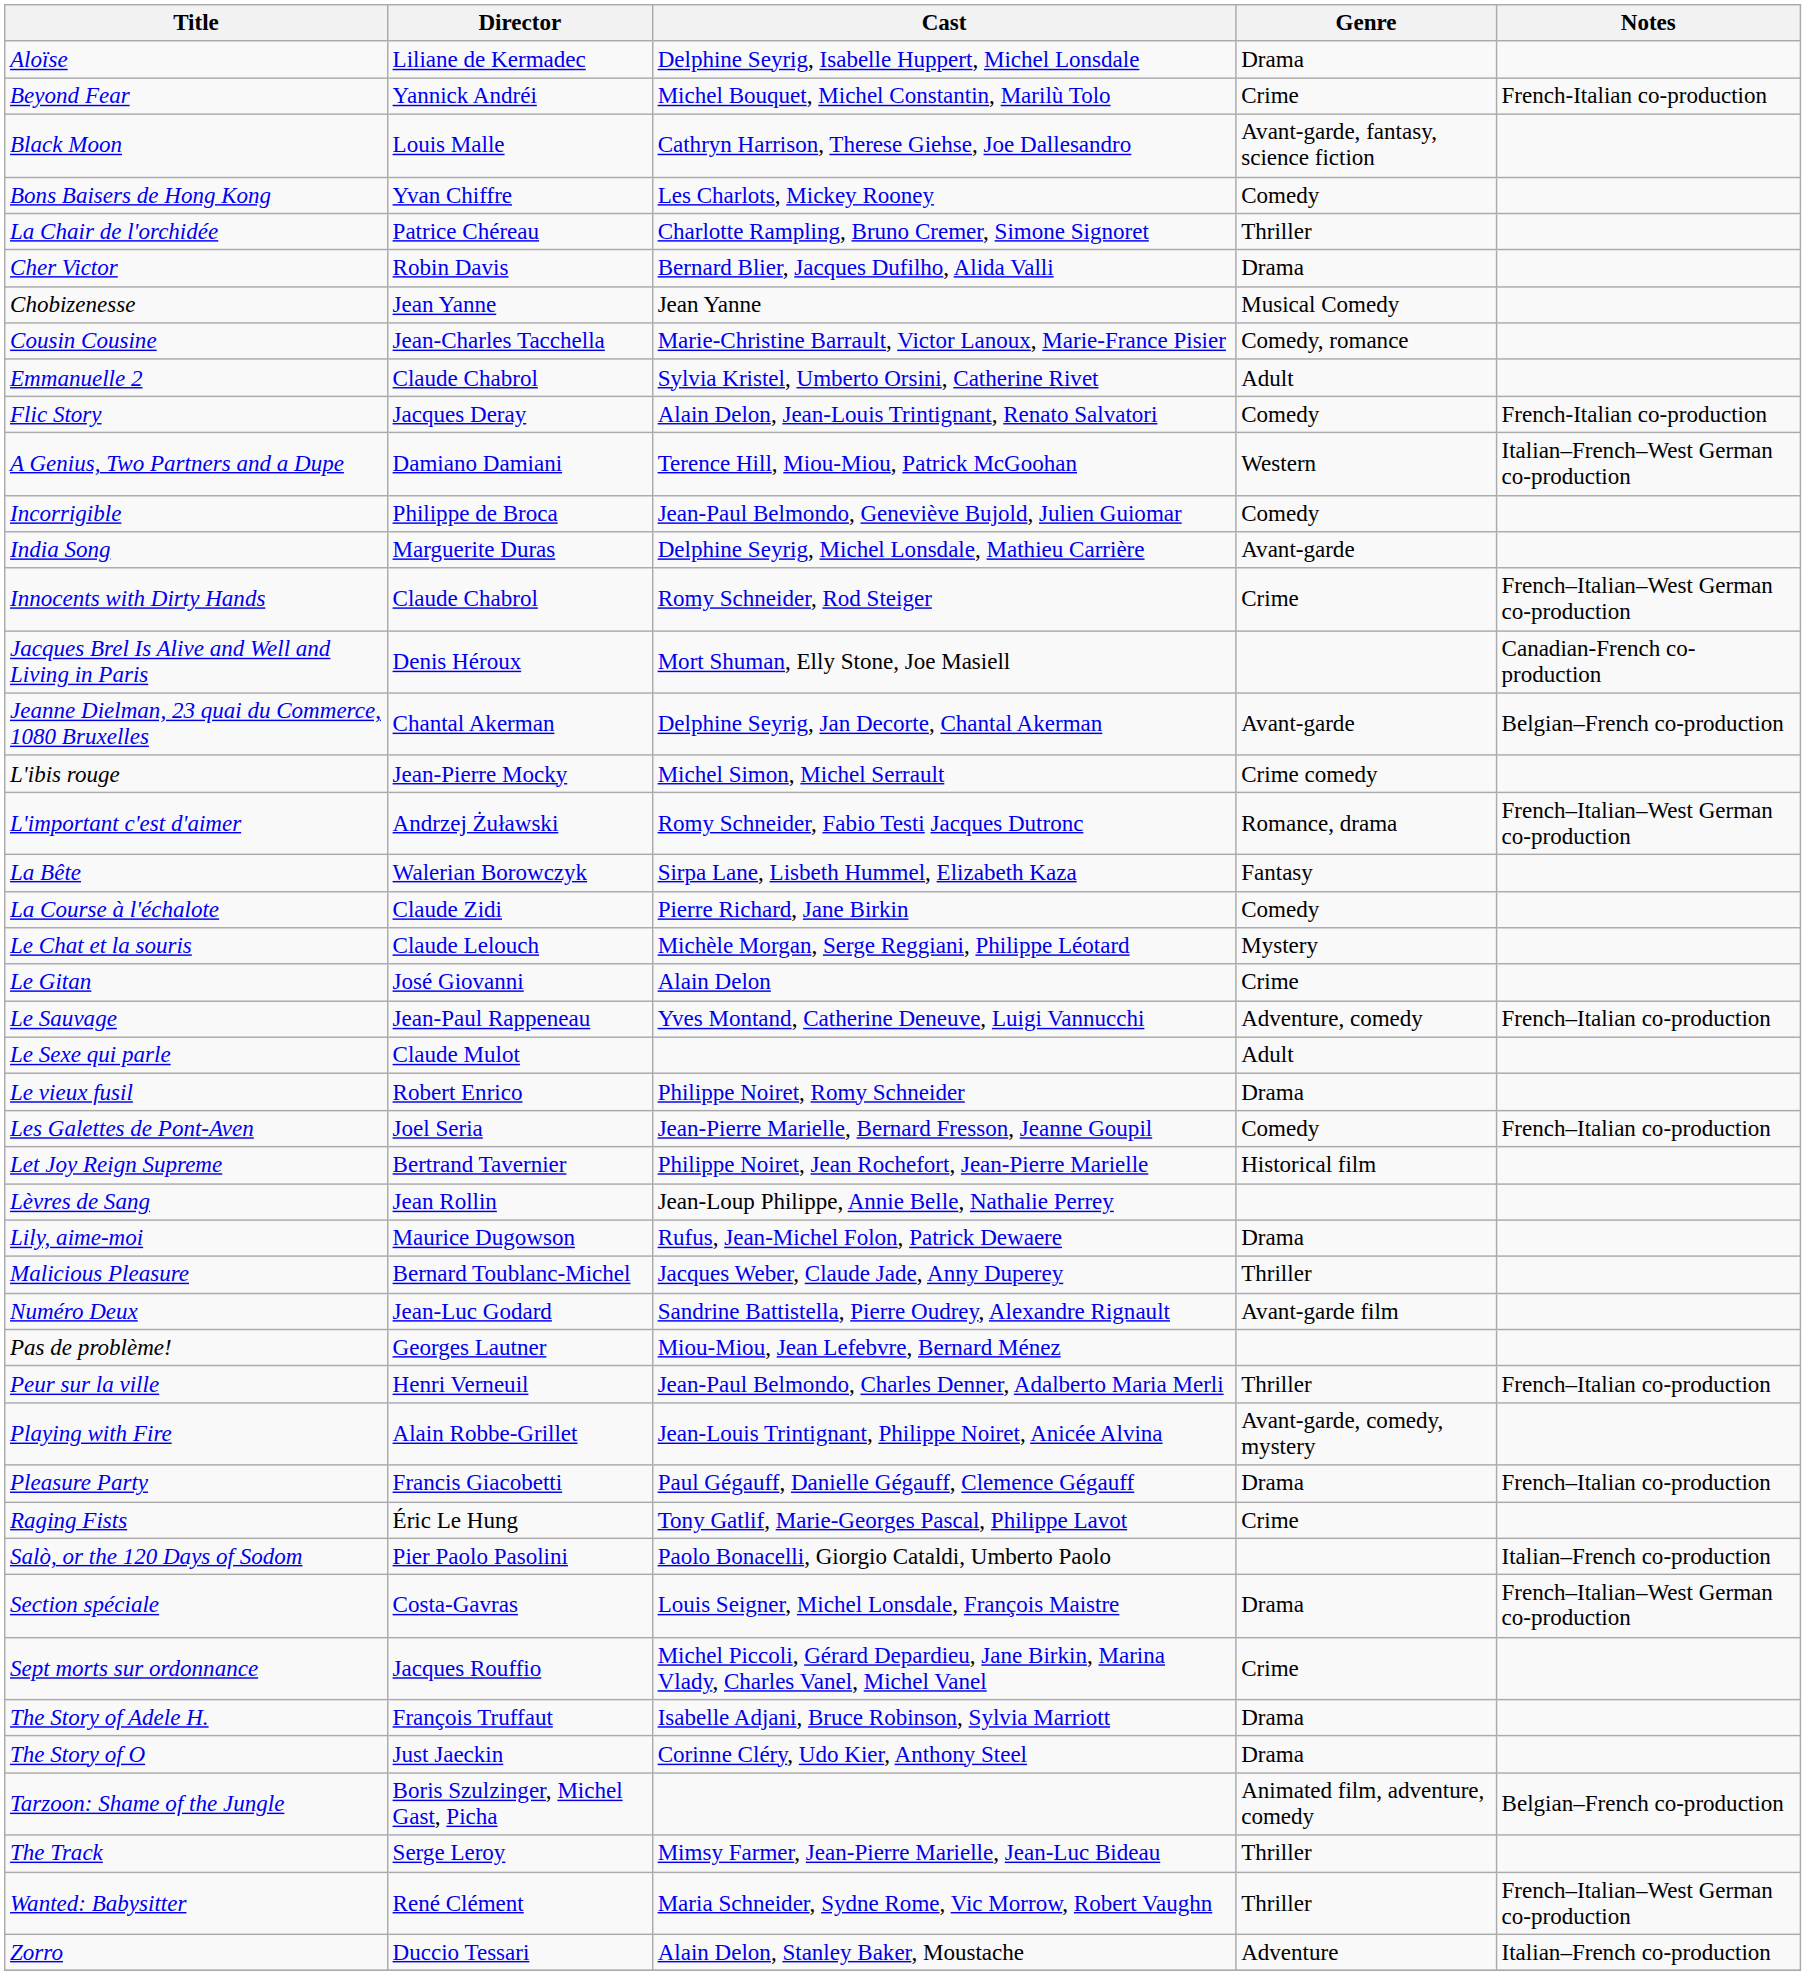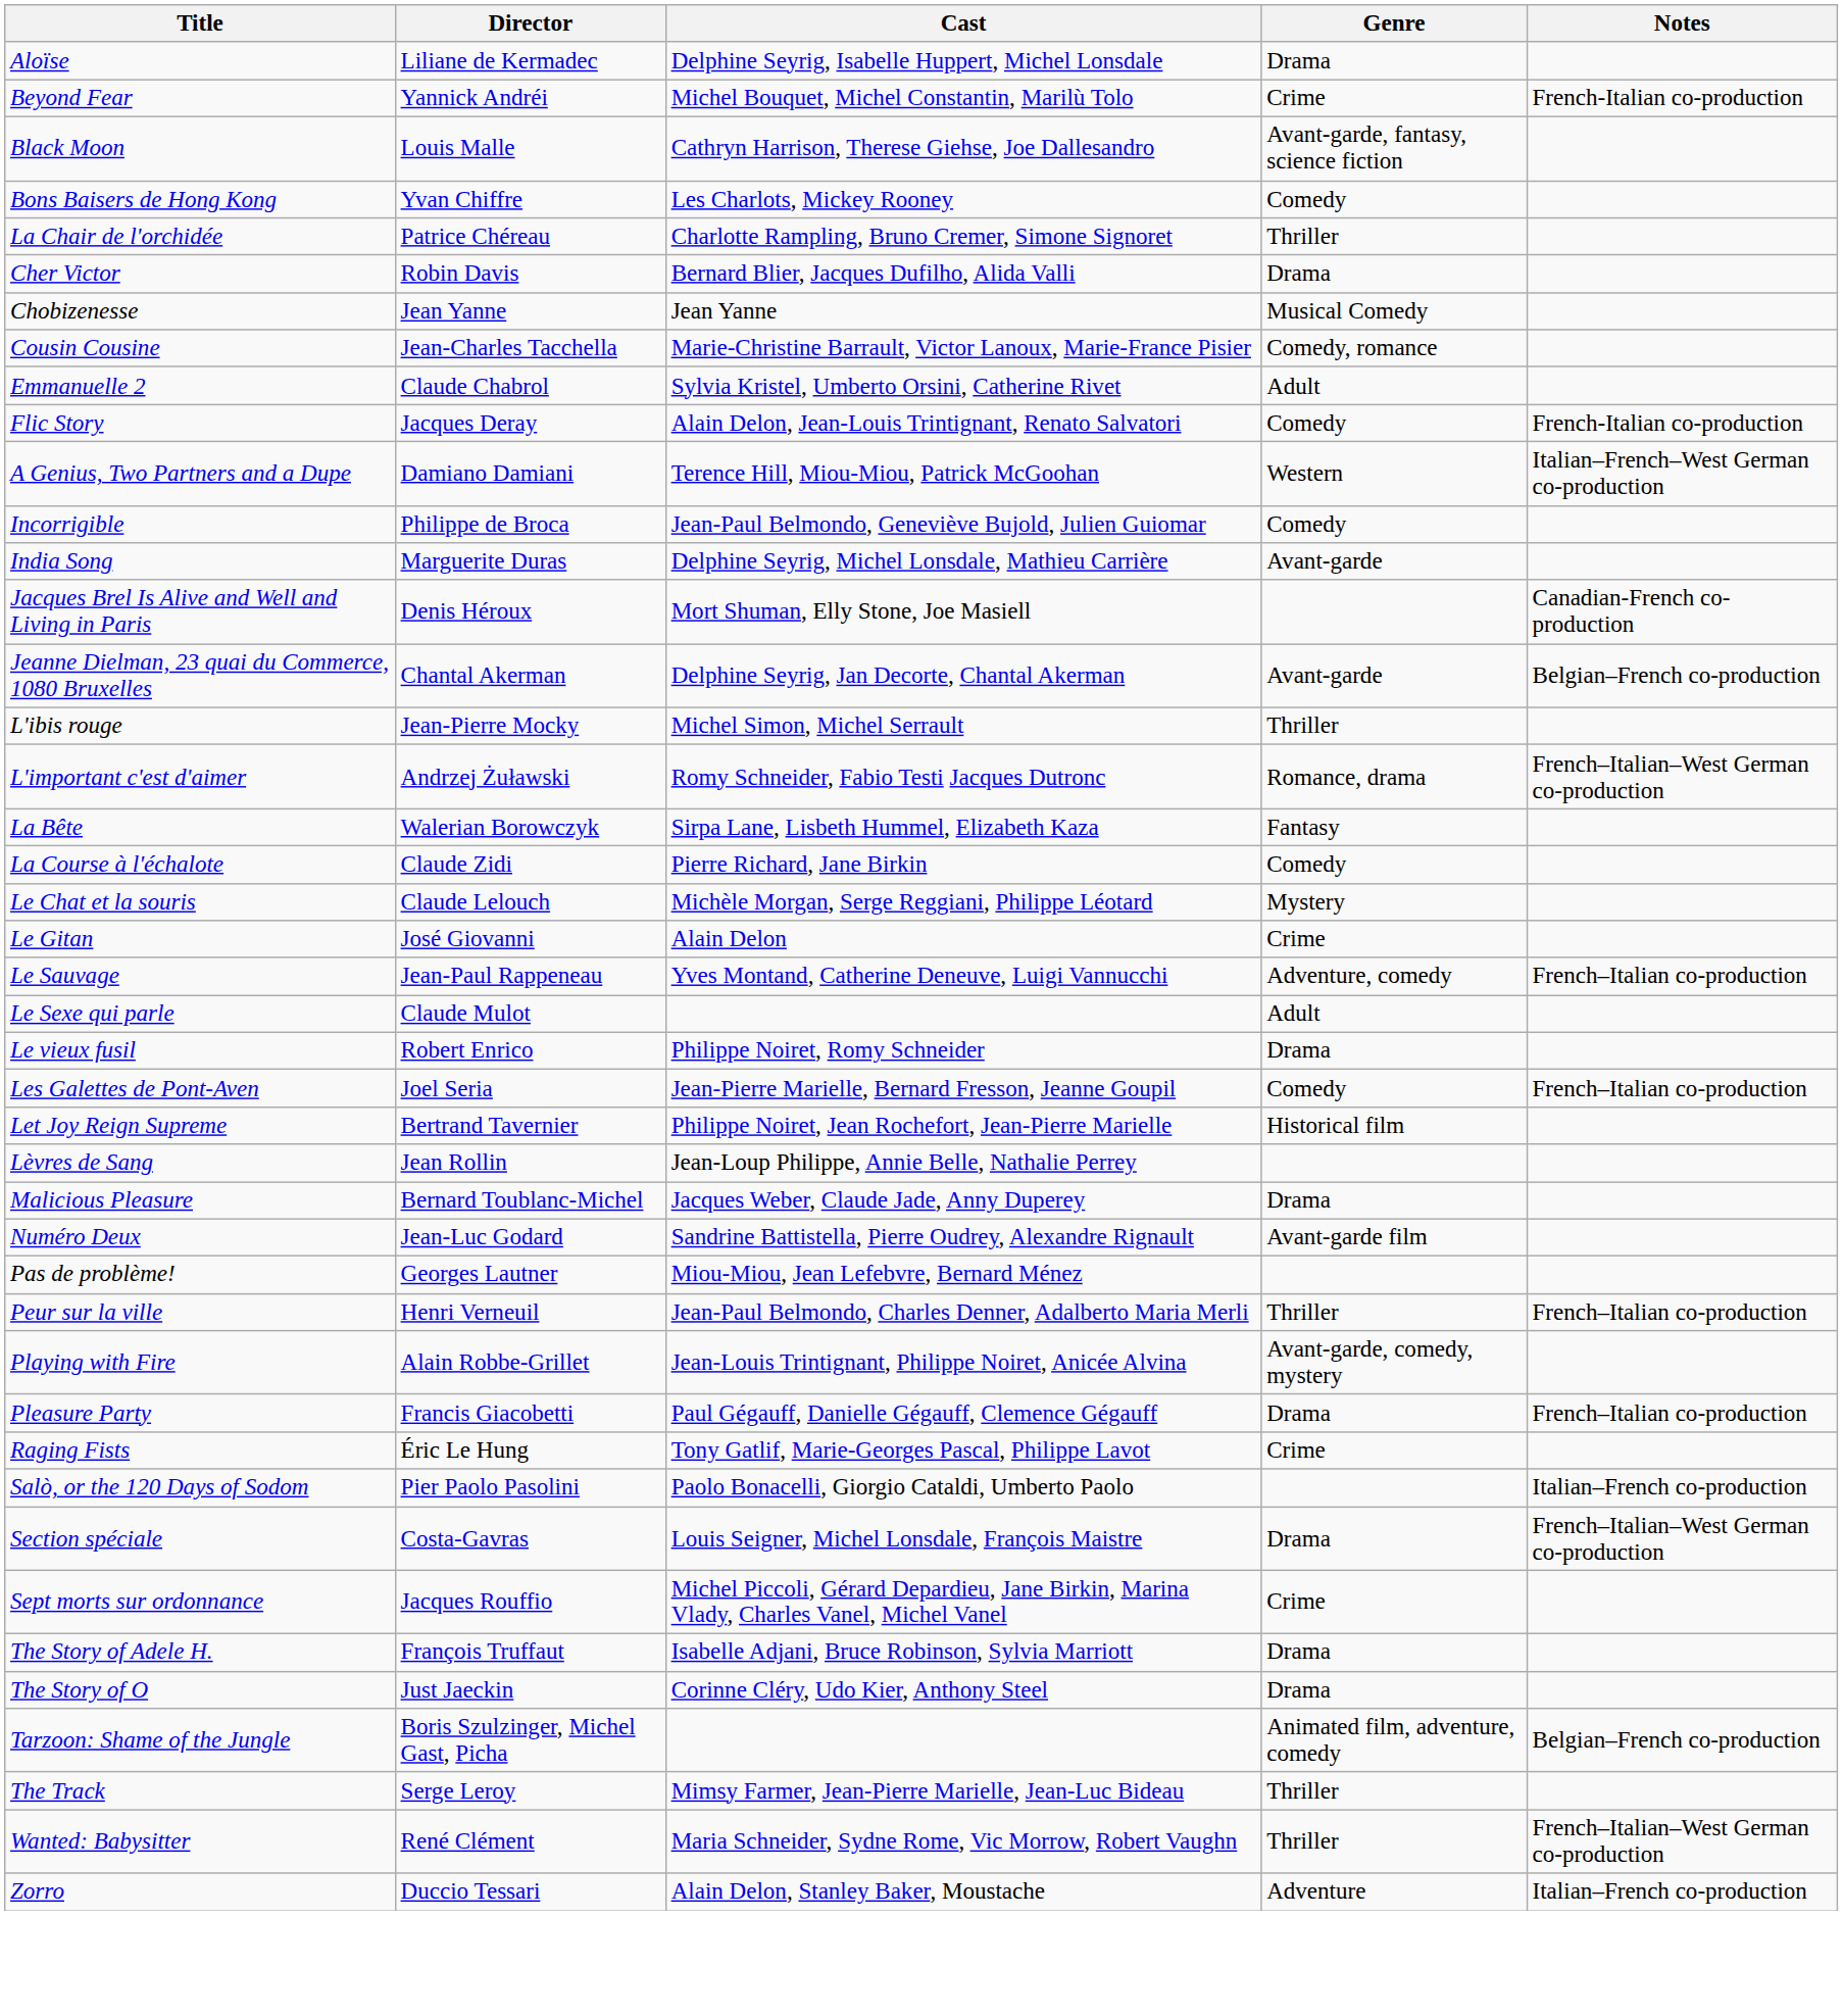- row: Innocents with Dirty Hands | Claude Chabrol | Romy Schneider, Rod Steiger | Crime | French–Italian–West German co-production
L'ibis rouge | Genre: Crime comedy -> Thriller
- row: Lily, aime-moi | Maurice Dugowson | Rufus, Jean-Michel Folon, Patrick Dewaere | Drama
Malicious Pleasure | Genre: Thriller -> Drama
